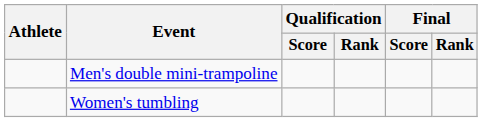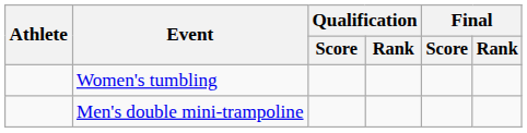rows swapped: Men's double mini-trampoline <-> Women's tumbling
